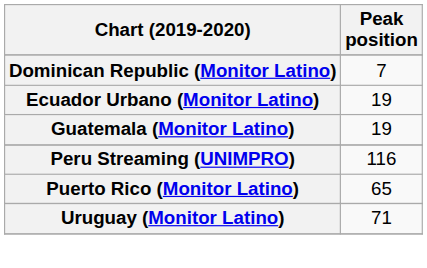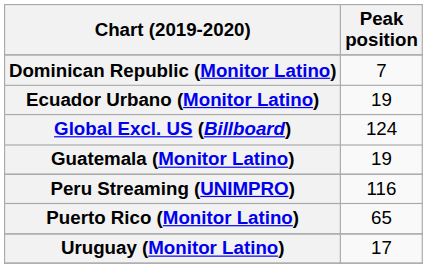+ row: Global Excl. US (Billboard) | 124
Uruguay (Monitor Latino) | Peak position: 71 -> 17
